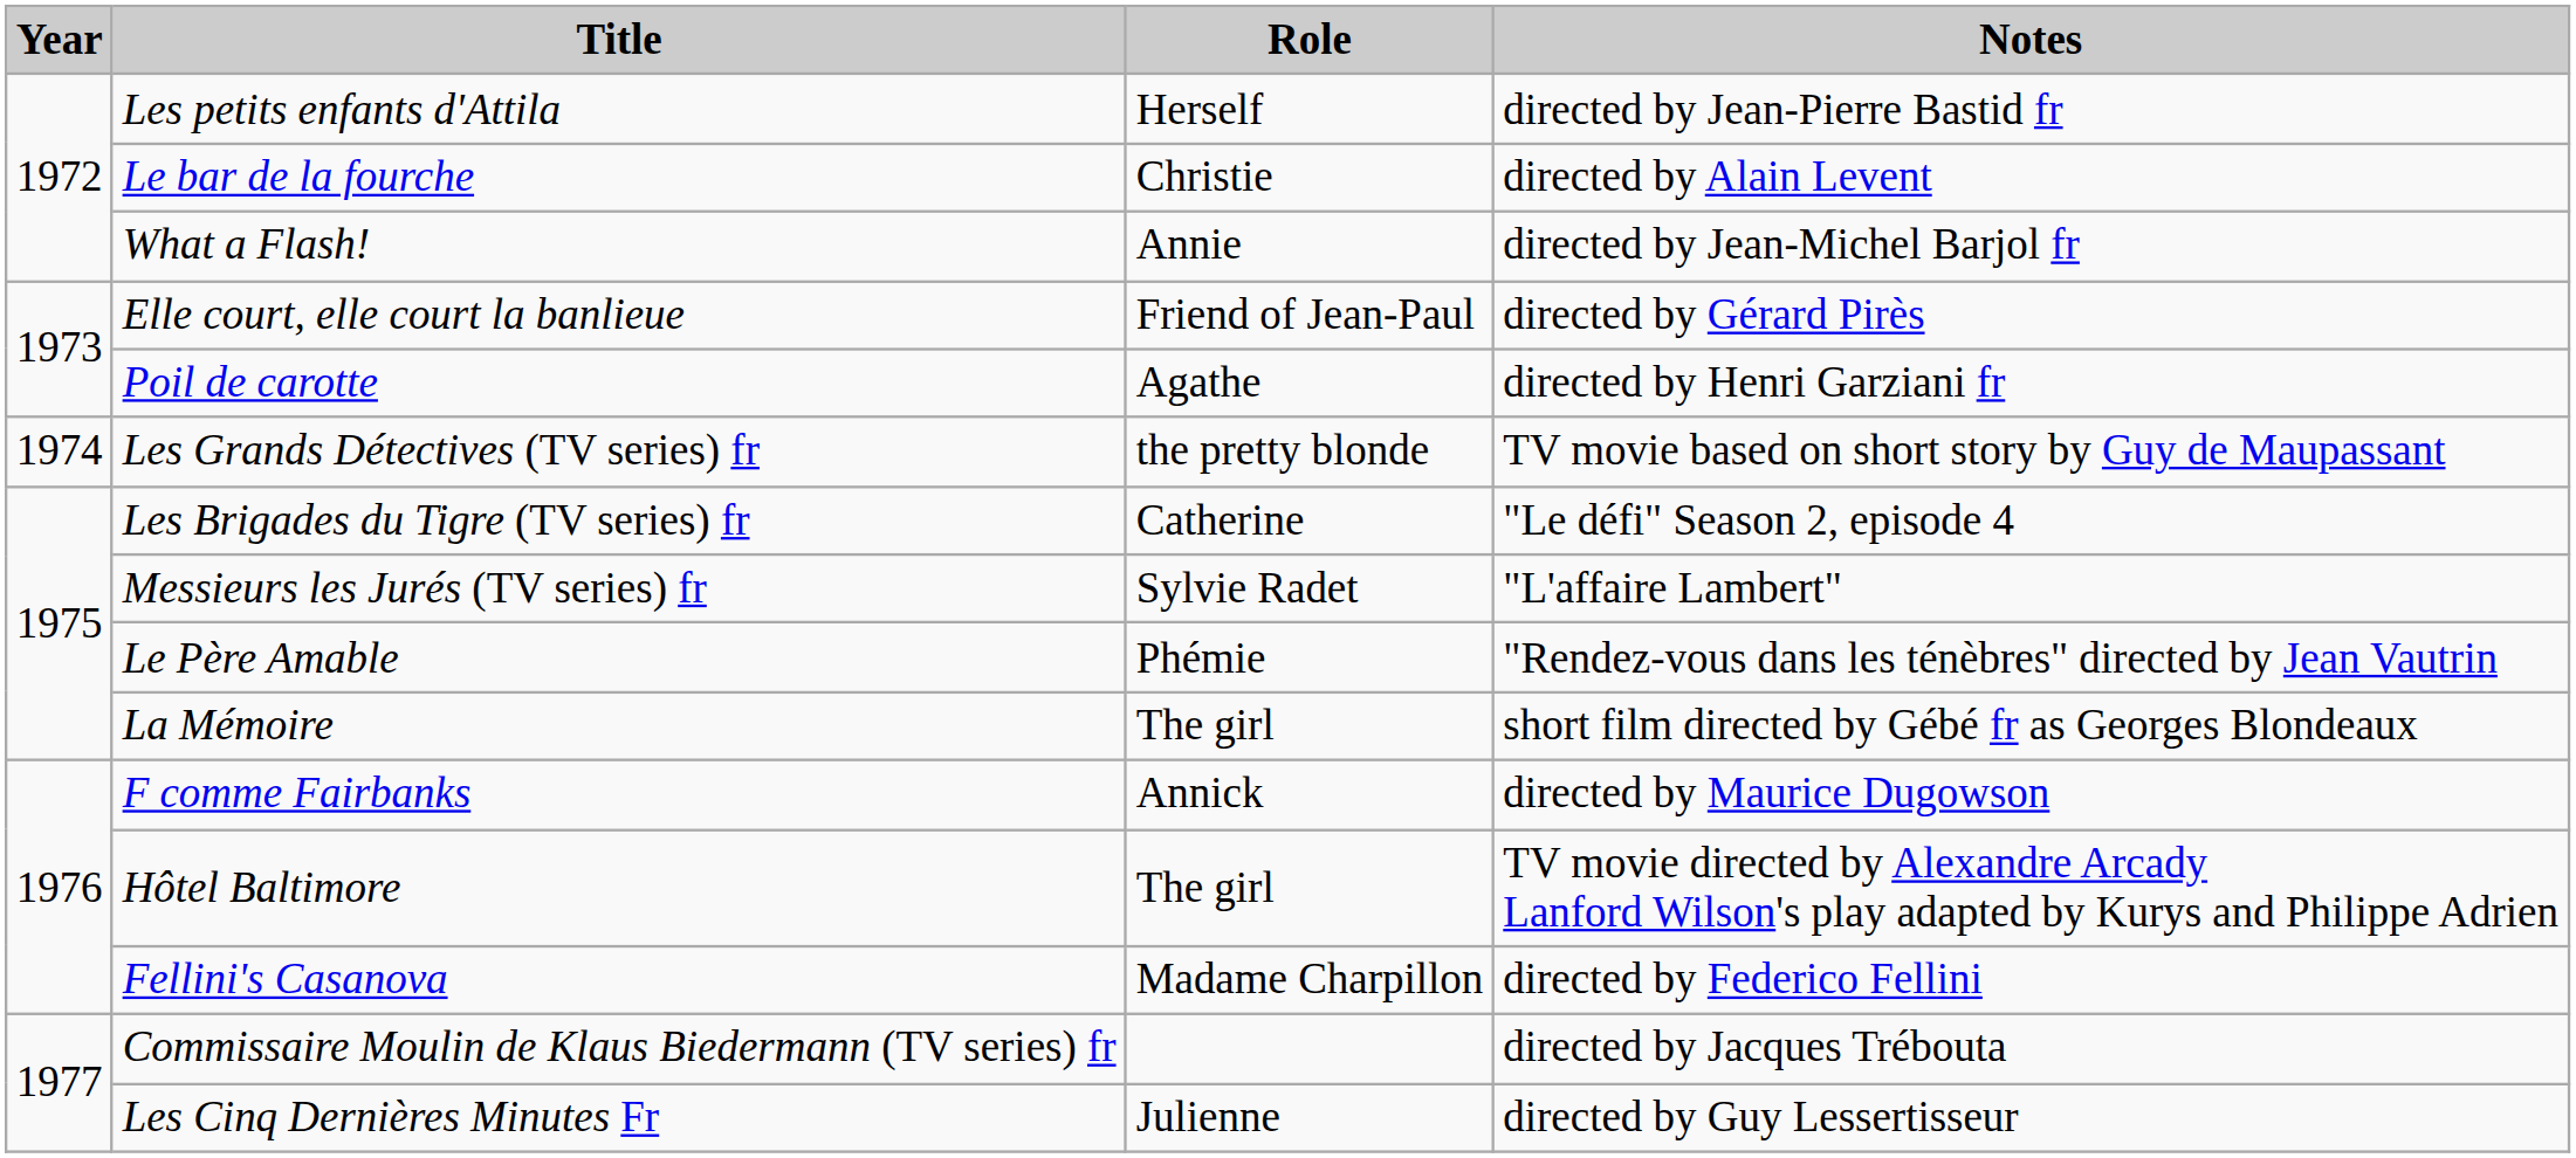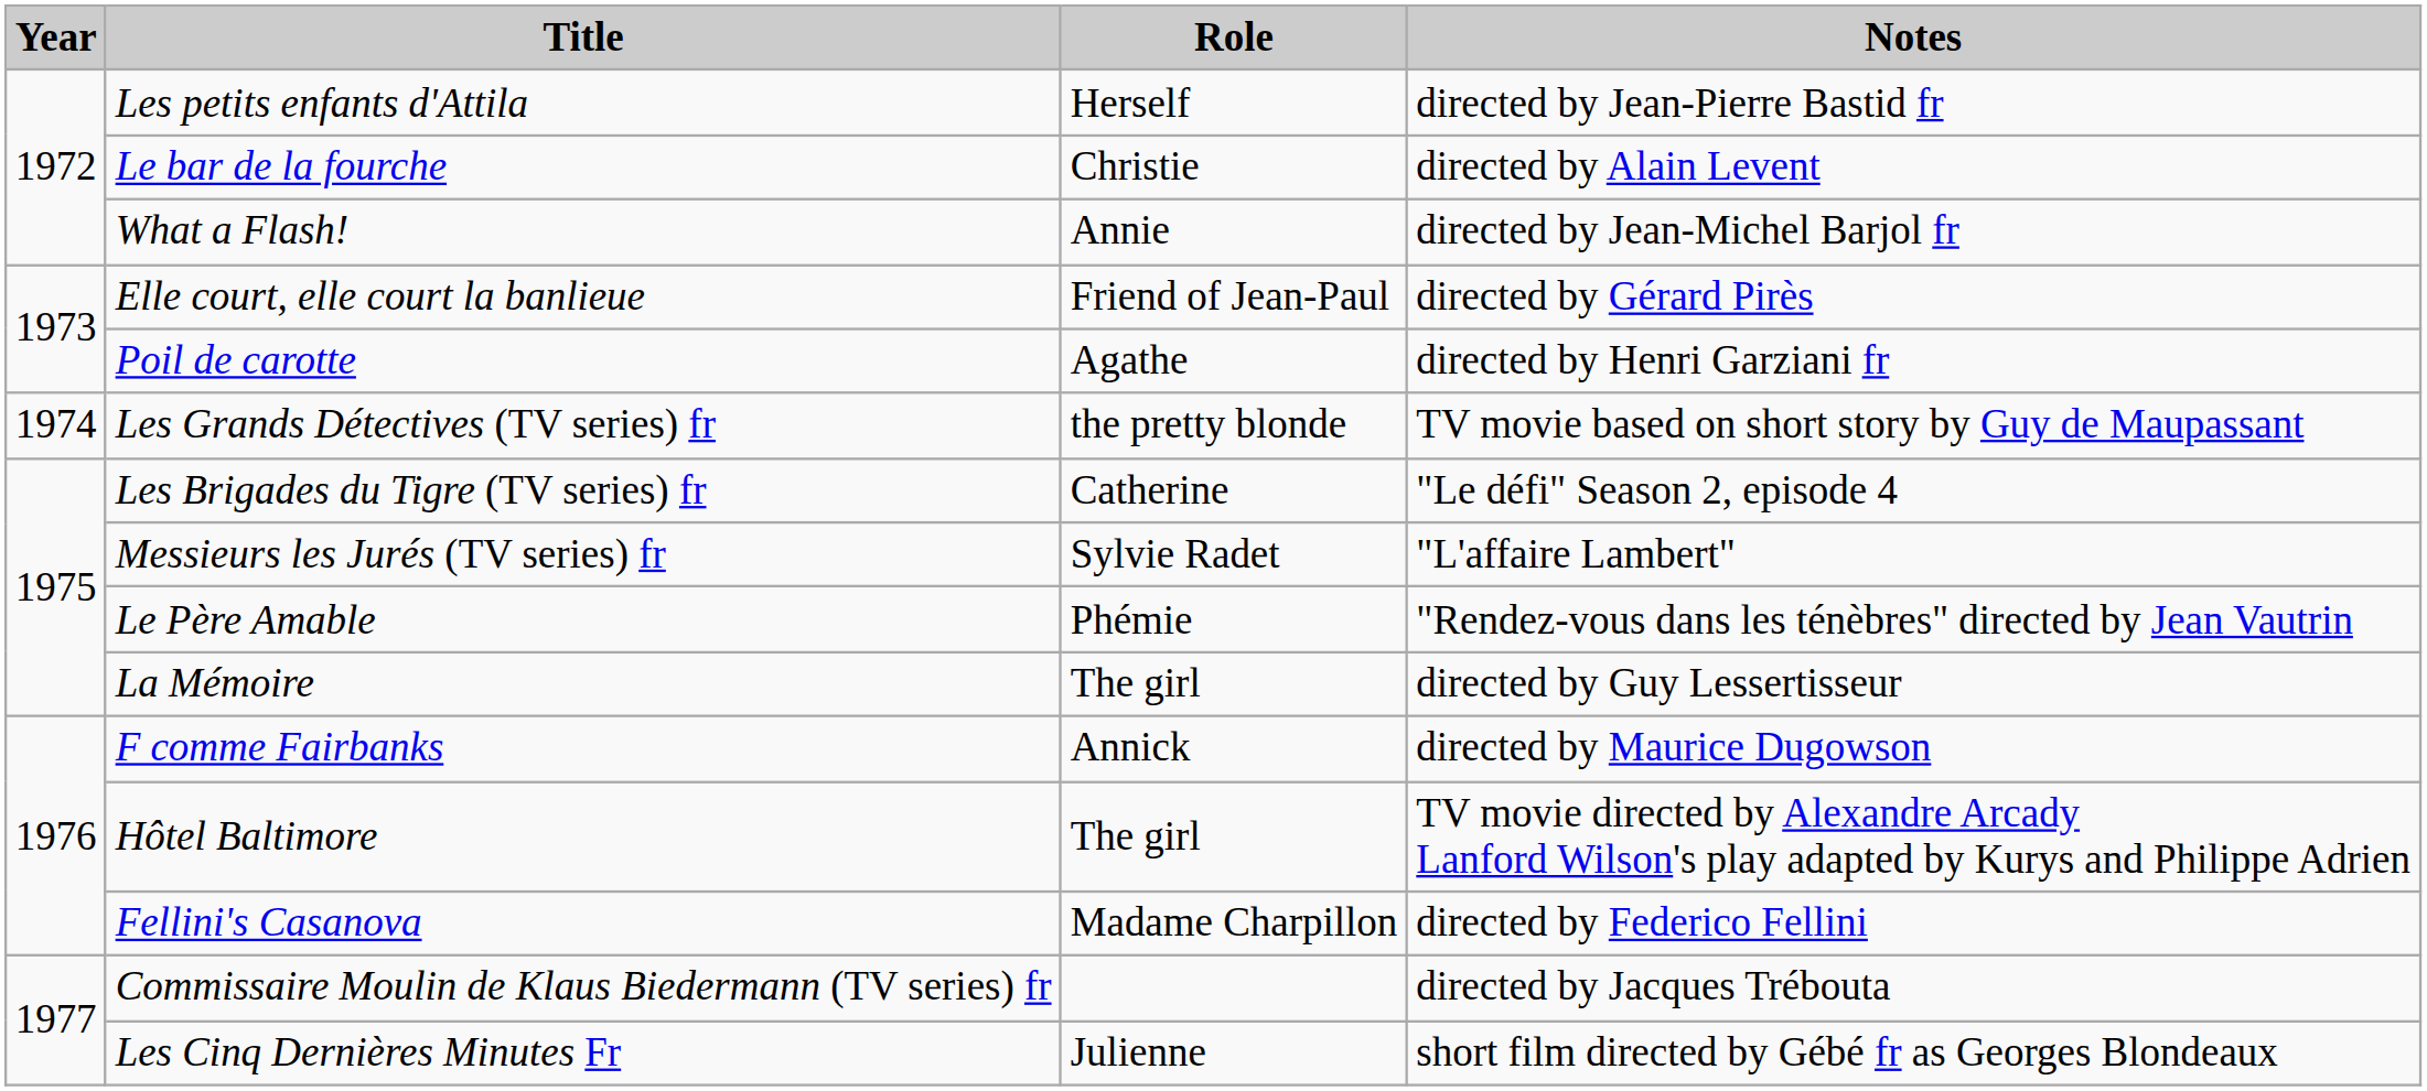La Mémoire | Notes: short film directed by Gébé fr as Georges Blondeaux -> directed by Guy Lessertisseur
Les Cinq Dernières Minutes Fr | Notes: directed by Guy Lessertisseur -> short film directed by Gébé fr as Georges Blondeaux
